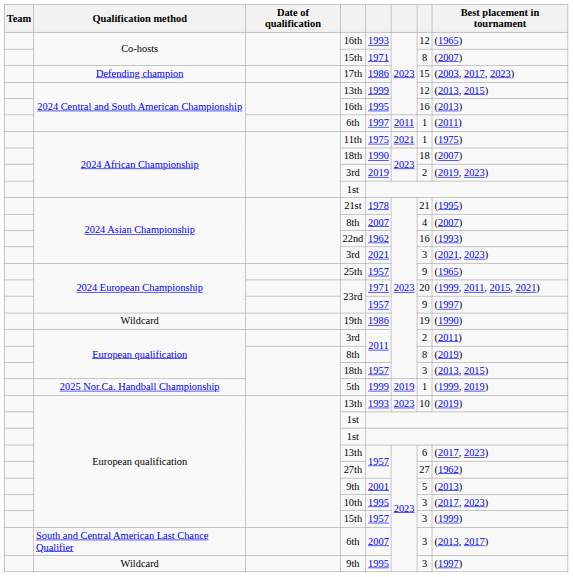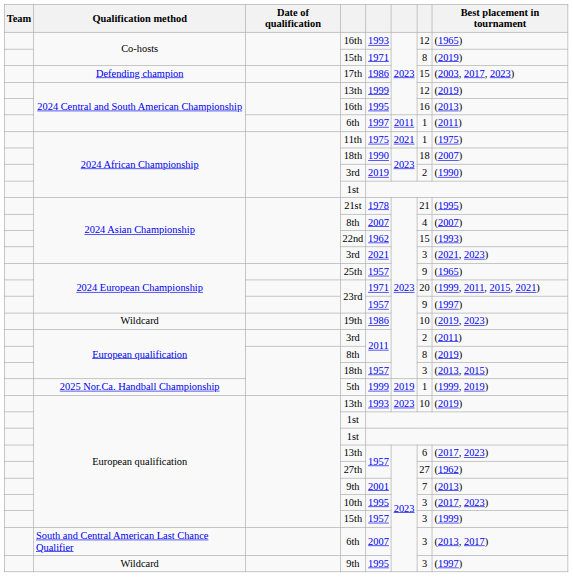Co-hosts / 15th | Best placement in tournament: (2007) -> (2019)
2024 Central and South American Championship / 13th | Best placement in tournament: (2013, 2015) -> (2019)
2024 African Championship / 3rd | Best placement in tournament: (2019, 2023) -> (1990)
22nd | column 7: 16 -> 15
19th | column 7: 19 -> 10
19th | Best placement in tournament: (1990) -> (2019, 2023)
European qualification / 9th | column 7: 5 -> 7
